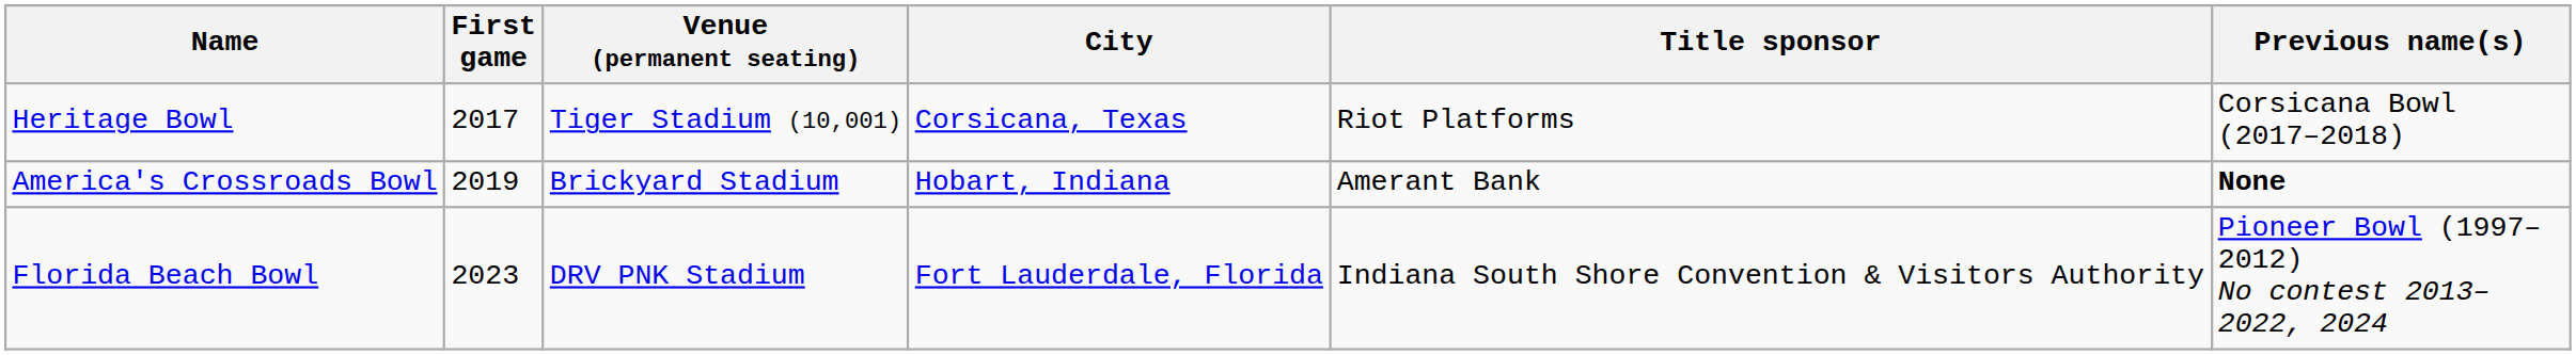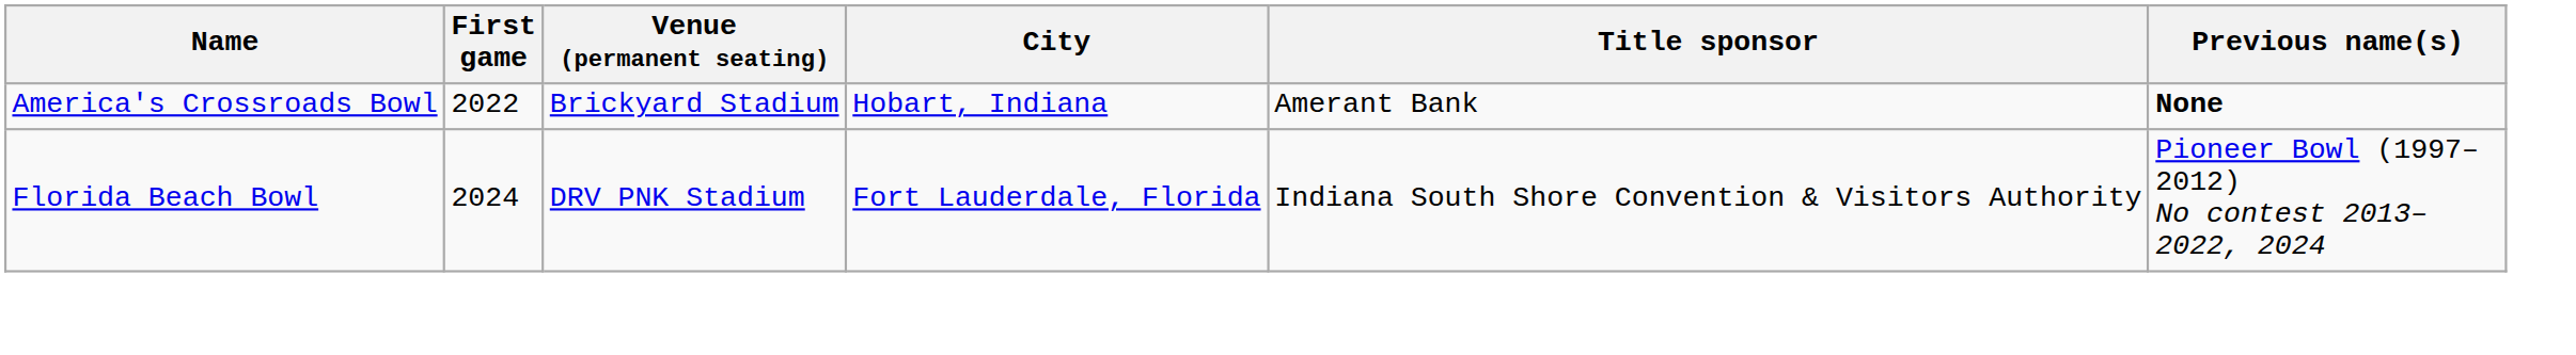- row: Heritage Bowl | 2017 | Tiger Stadium (10,001) | Corsicana, Texas | Riot Platforms | Corsicana Bowl (2017–2018)
America's Crossroads Bowl | First game: 2019 -> 2022
Florida Beach Bowl | First game: 2023 -> 2024
